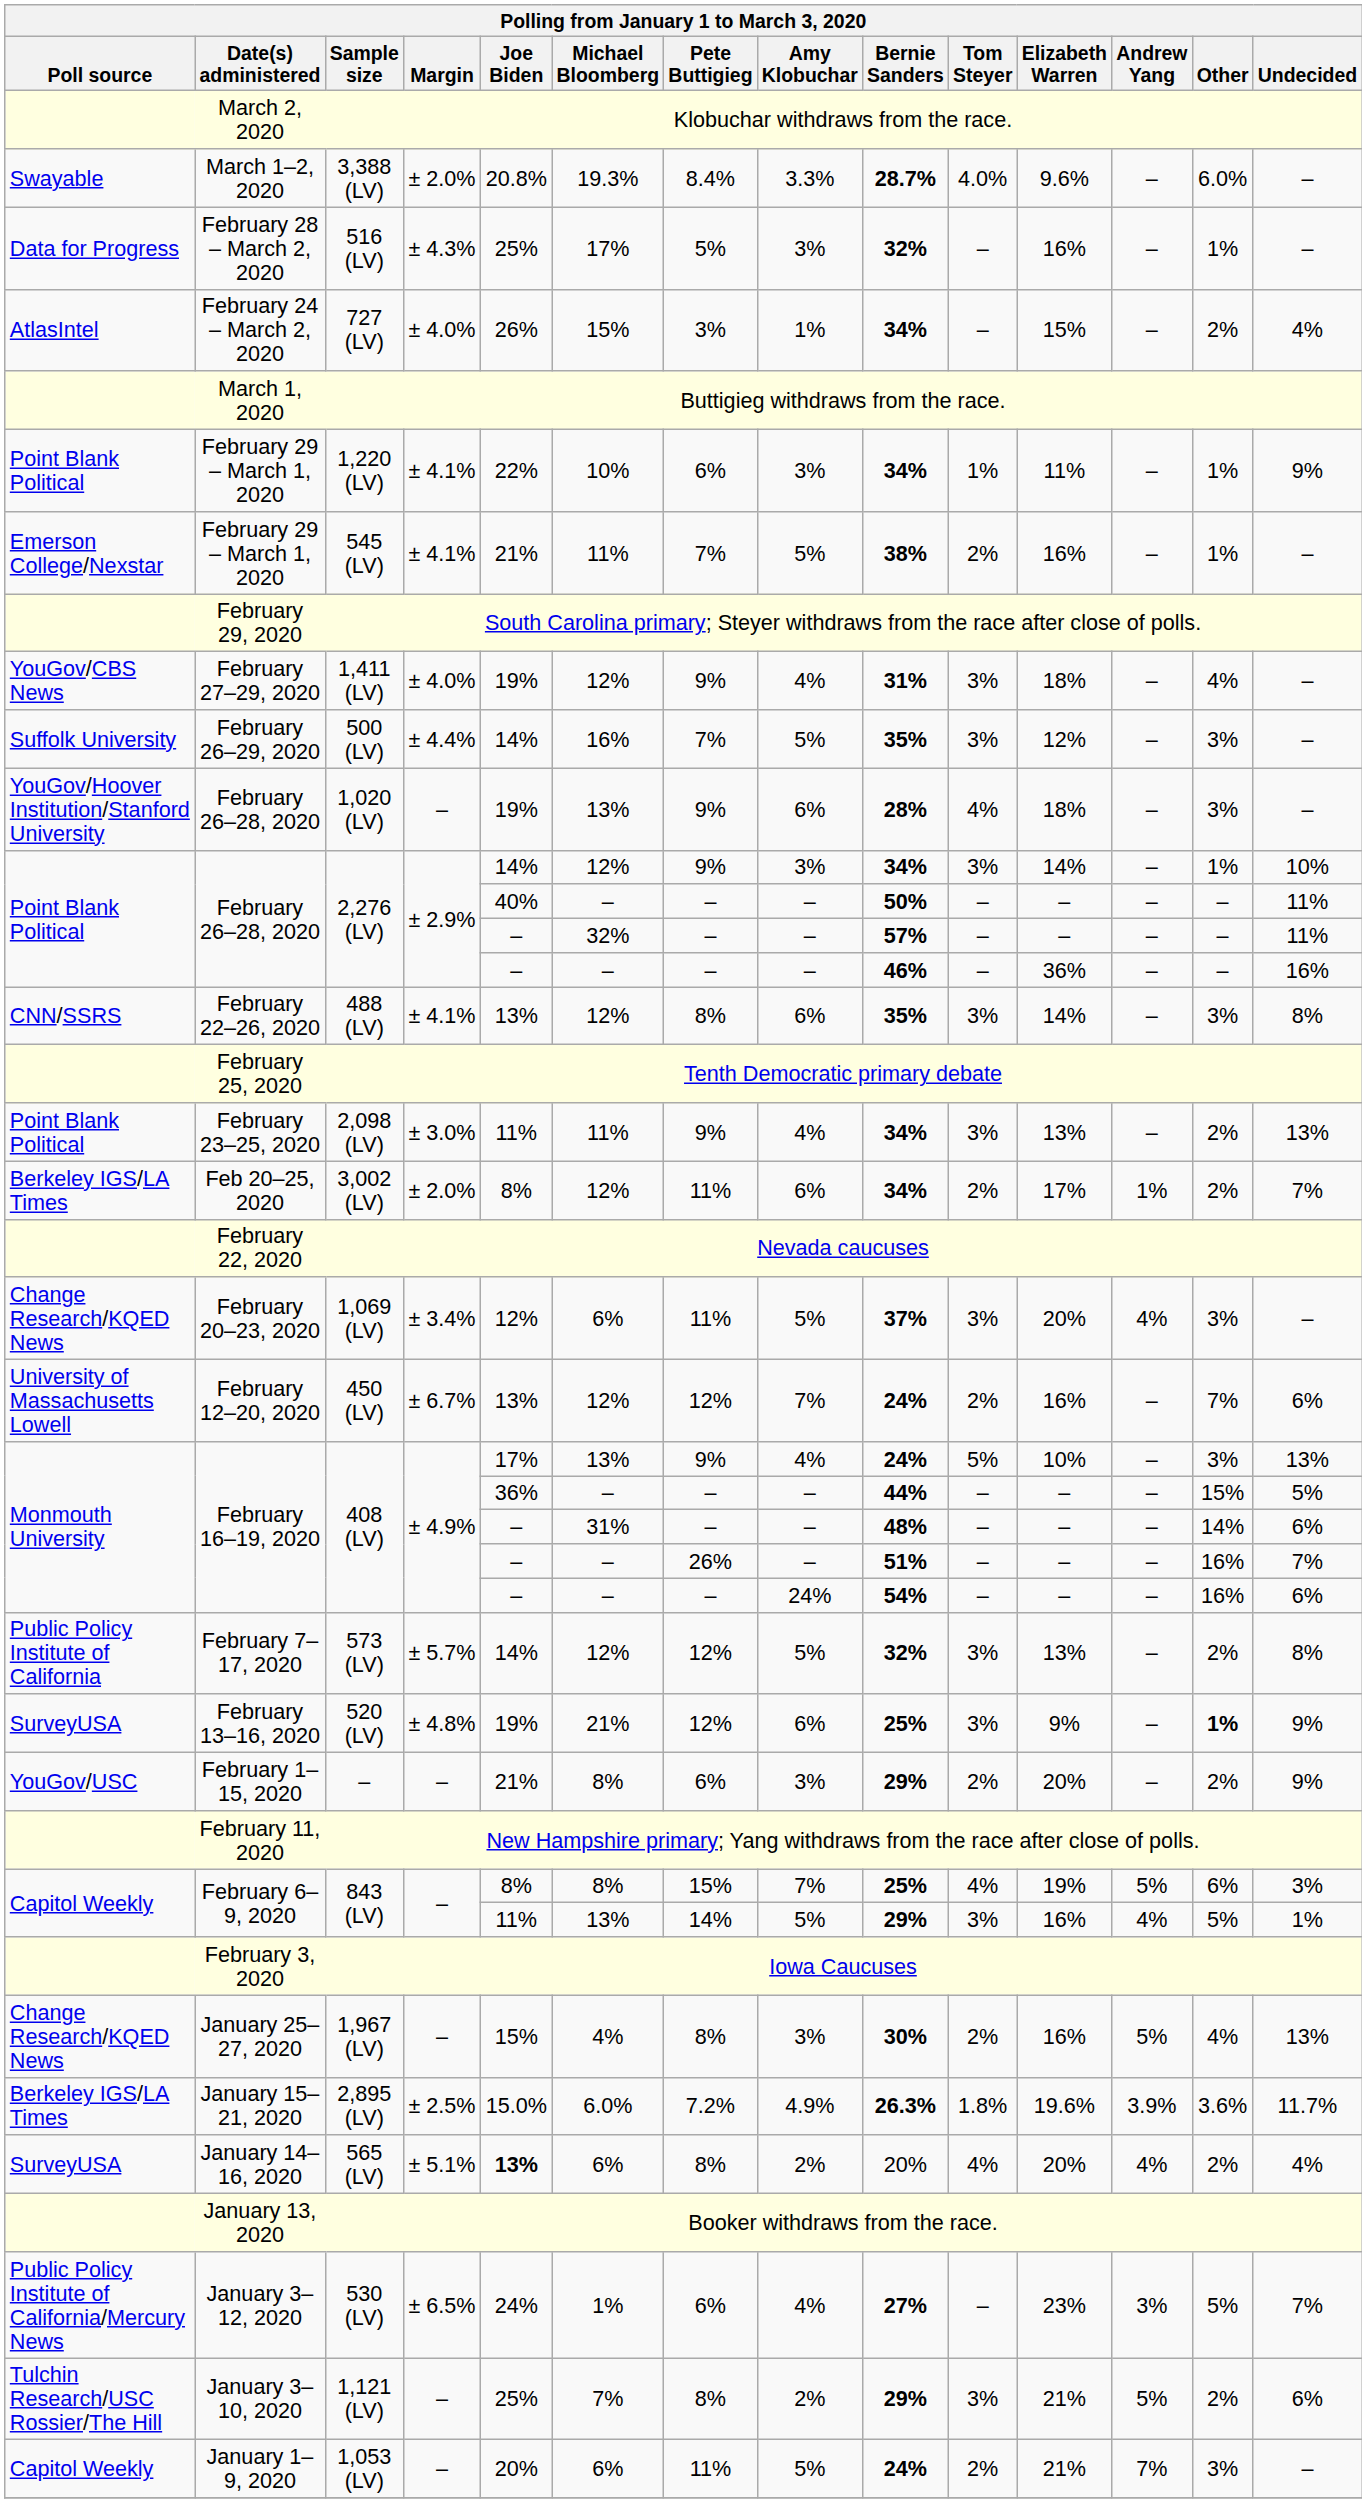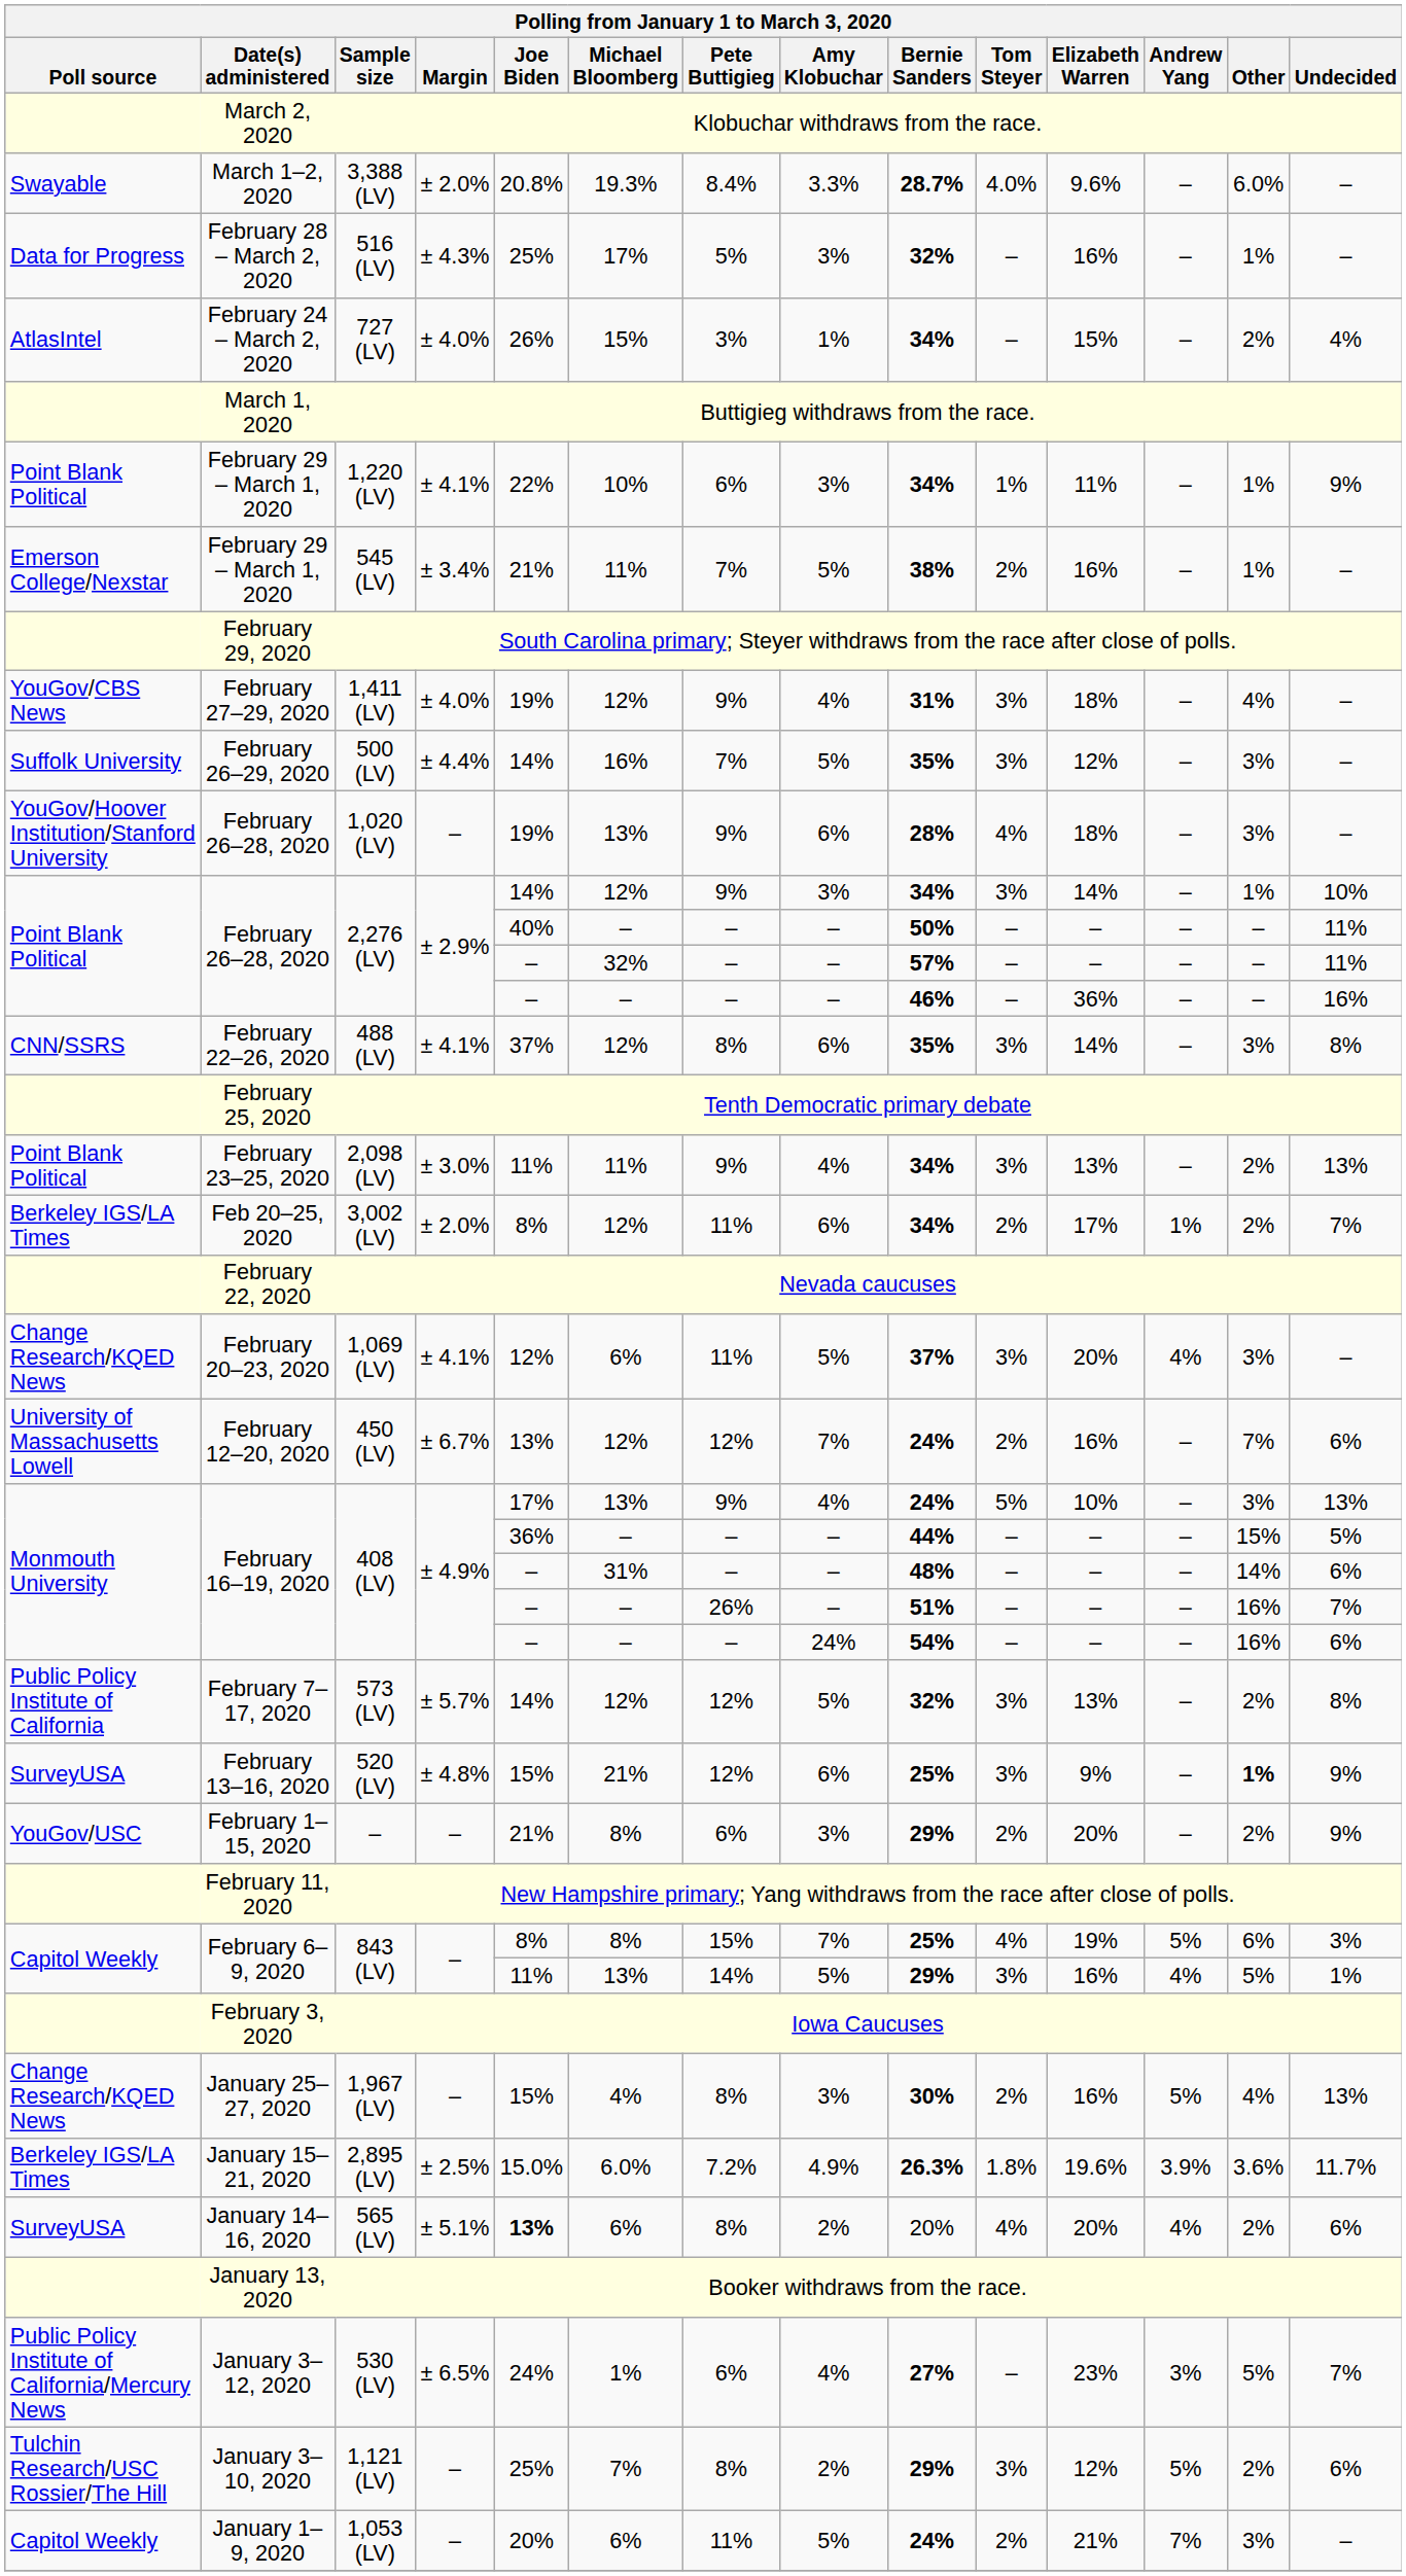545 (LV) | Polling from January 1 to March 3, 2020 / Margin: ± 4.1% -> ± 3.4%
488 (LV) | Polling from January 1 to March 3, 2020 / Joe Biden: 13% -> 37%
1,069 (LV) | Polling from January 1 to March 3, 2020 / Margin: ± 3.4% -> ± 4.1%
520 (LV) | Polling from January 1 to March 3, 2020 / Joe Biden: 19% -> 15%
565 (LV) | Polling from January 1 to March 3, 2020 / Undecided: 4% -> 6%
1,121 (LV) | Polling from January 1 to March 3, 2020 / Elizabeth Warren: 21% -> 12%
